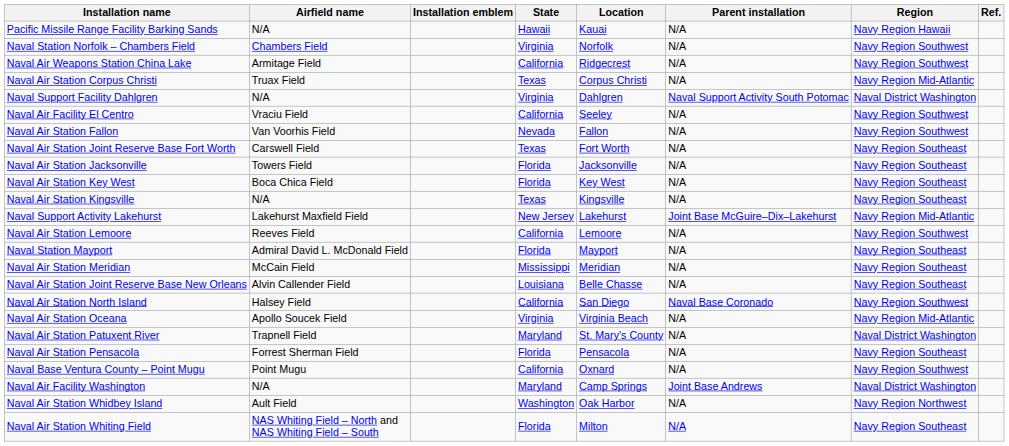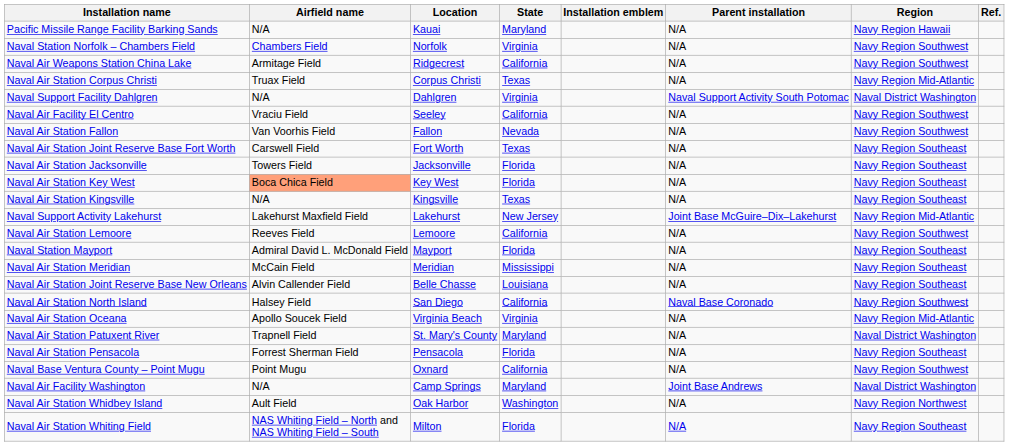columns swapped: Location <-> Installation emblem
Pacific Missile Range Facility Barking Sands | State: Hawaii -> Maryland
Naval Air Station Key West | Airfield name: no background -> lightsalmon background
